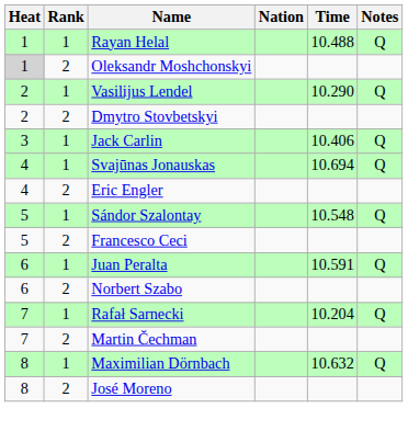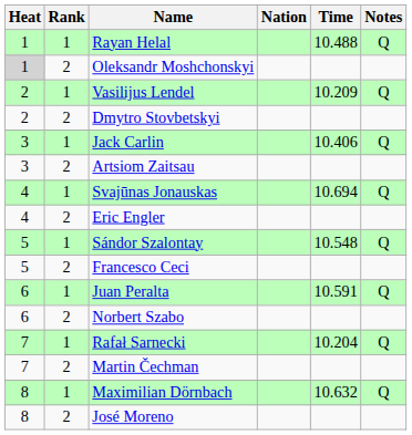Vasilijus Lendel | Time: 10.290 -> 10.209
+ row: 3 | 2 | Artsiom Zaitsau
